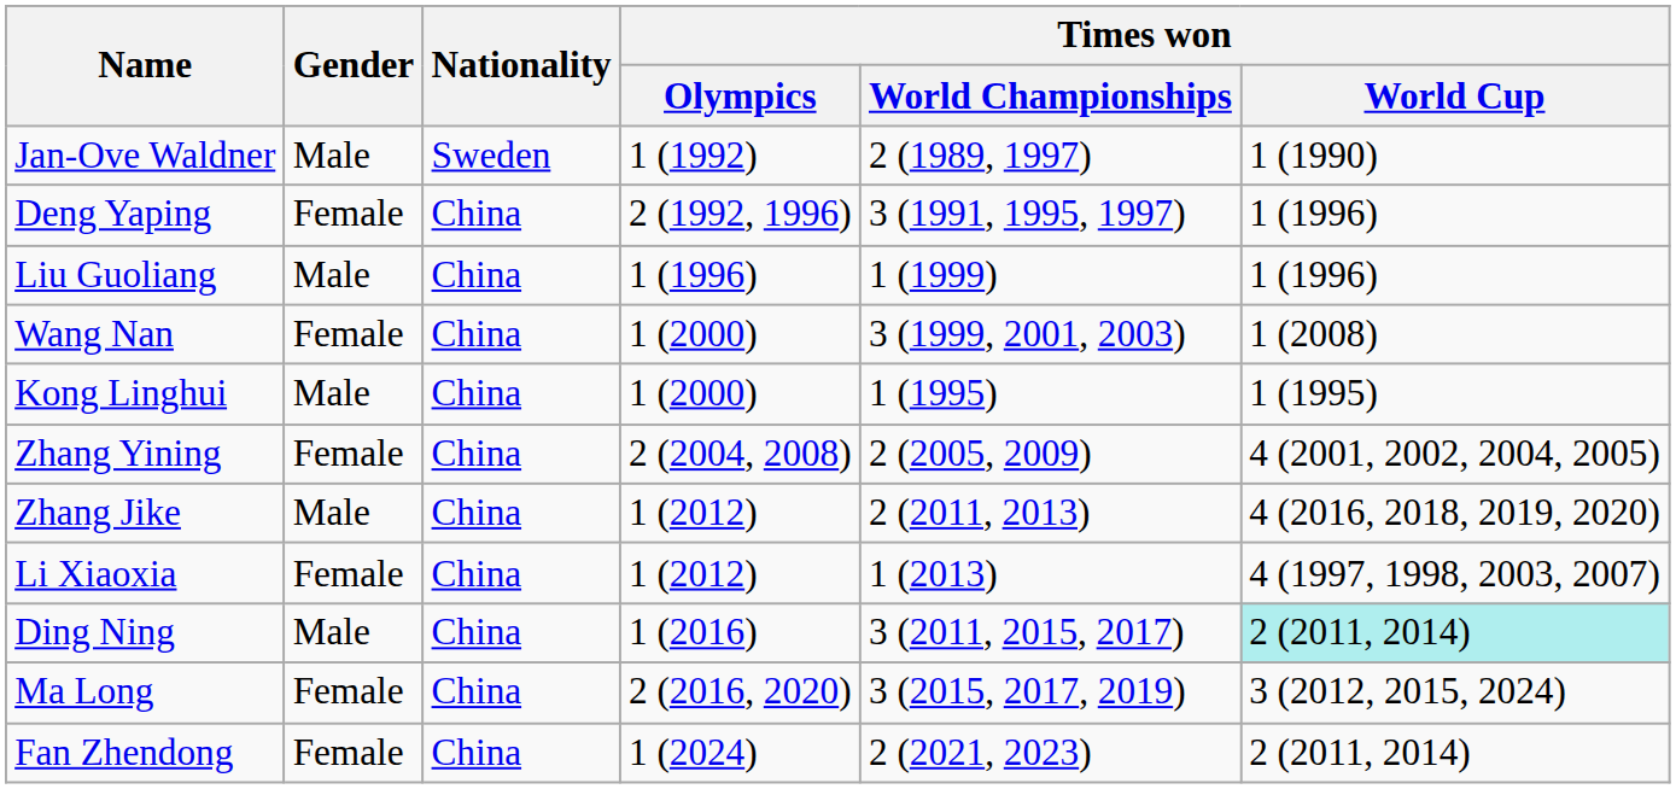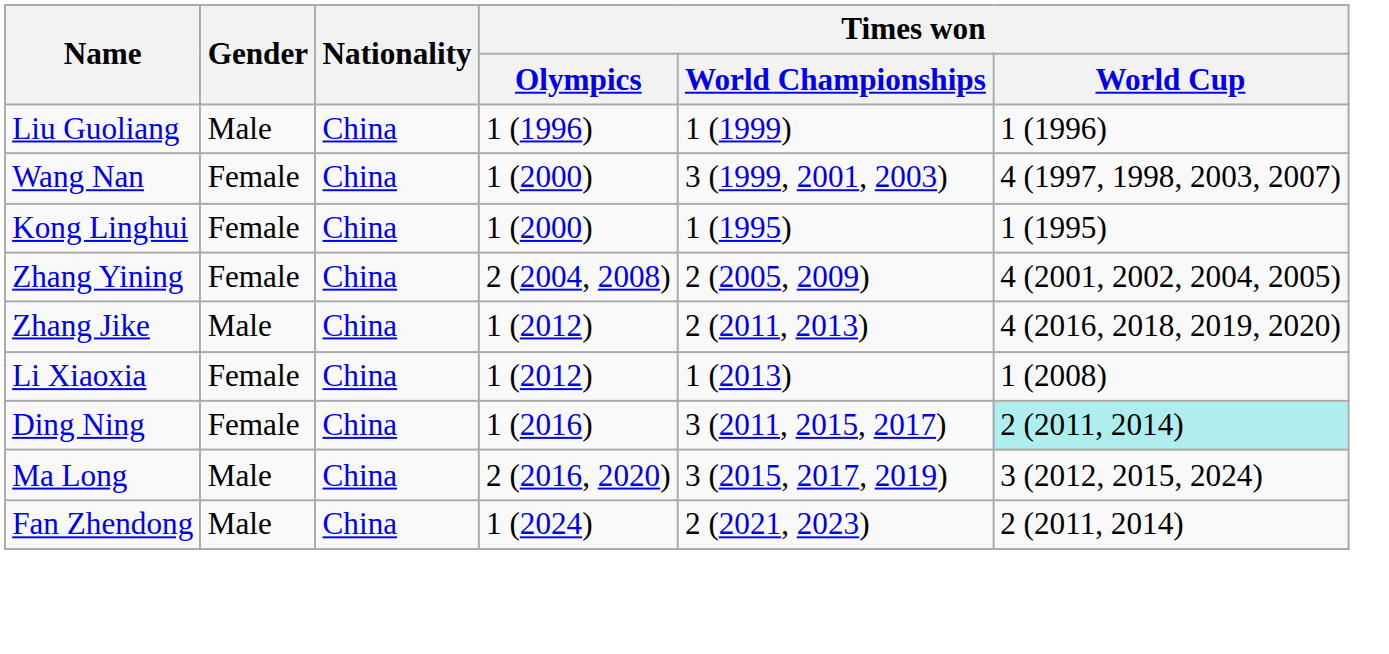- row: Jan-Ove Waldner | Male | Sweden | 1 (1992) | 2 (1989, 1997) | 1 (1990)
- row: Deng Yaping | Female | China | 2 (1992, 1996) | 3 (1991, 1995, 1997) | 1 (1996)
Wang Nan | Times won / World Cup: 1 (2008) -> 4 (1997, 1998, 2003, 2007)
Kong Linghui | Gender: Male -> Female
Li Xiaoxia | Times won / World Cup: 4 (1997, 1998, 2003, 2007) -> 1 (2008)
Ding Ning | Gender: Male -> Female
Ma Long | Gender: Female -> Male
Fan Zhendong | Gender: Female -> Male
